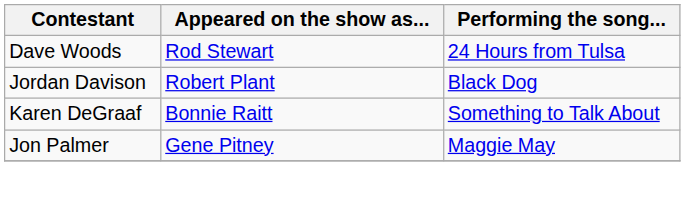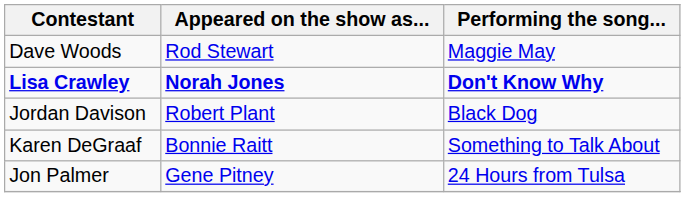Dave Woods | Performing the song...: 24 Hours from Tulsa -> Maggie May
+ row: Lisa Crawley | Norah Jones | Don't Know Why
Jon Palmer | Performing the song...: Maggie May -> 24 Hours from Tulsa
